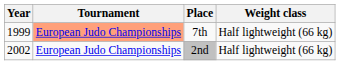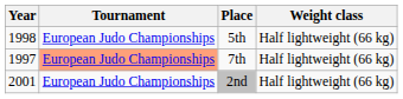+ row: 1998 | European Judo Championships | 5th | Half lightweight (66 kg)
7th | Year: 1999 -> 1997
2nd | Year: 2002 -> 2001
